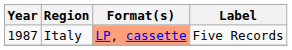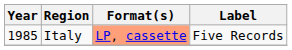Italy | Year: 1987 -> 1985
